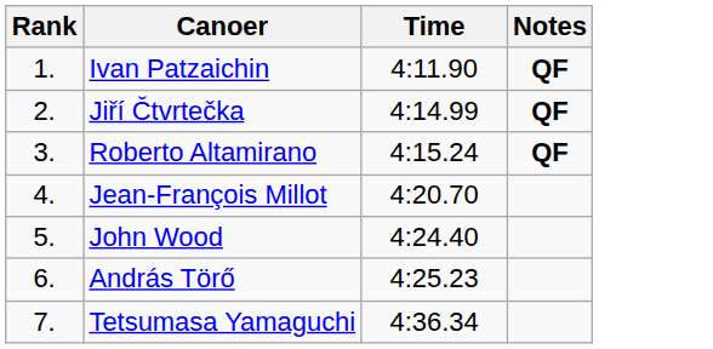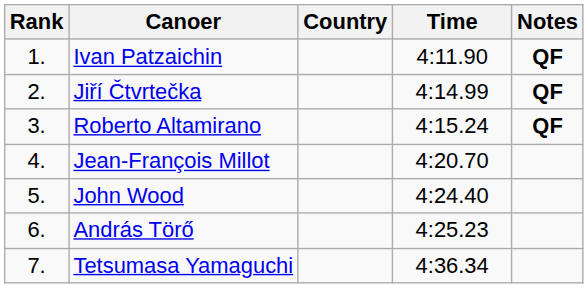+ column: Country
